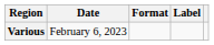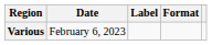columns swapped: Format <-> Label
